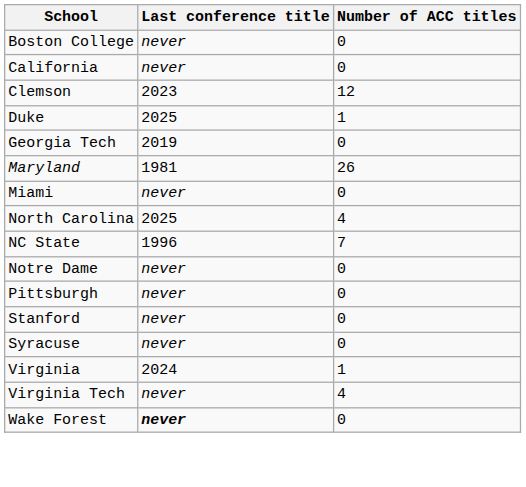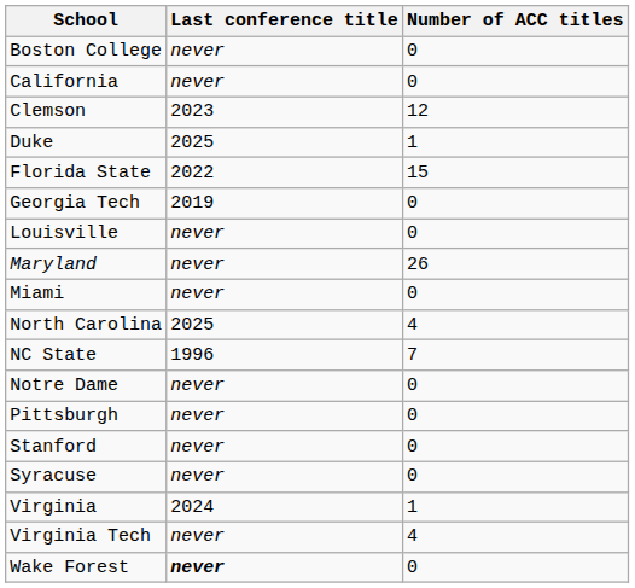+ row: Florida State | 2022 | 15
+ row: Louisville | never | 0
Maryland | Last conference title: 1981 -> never
